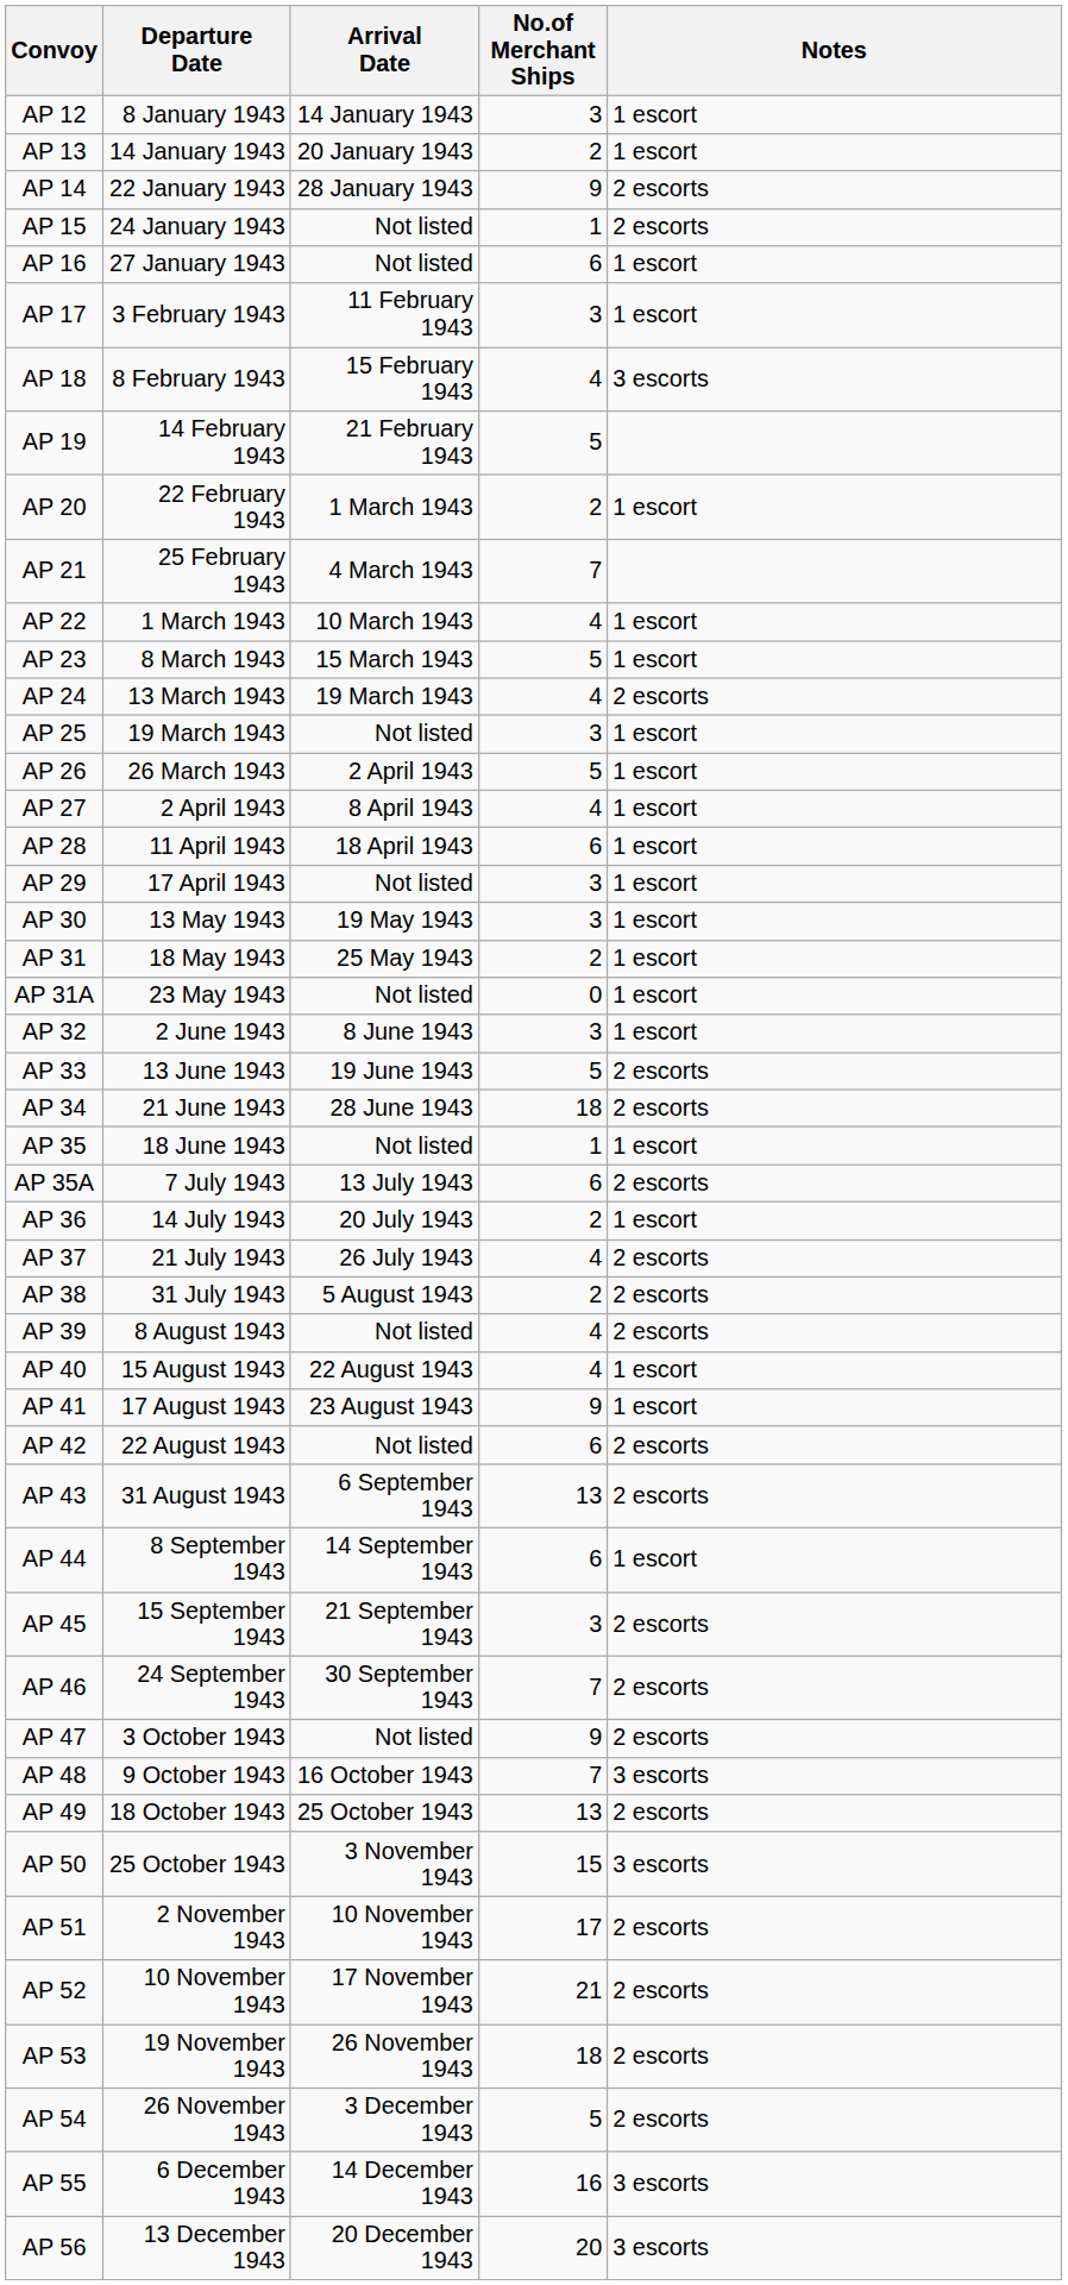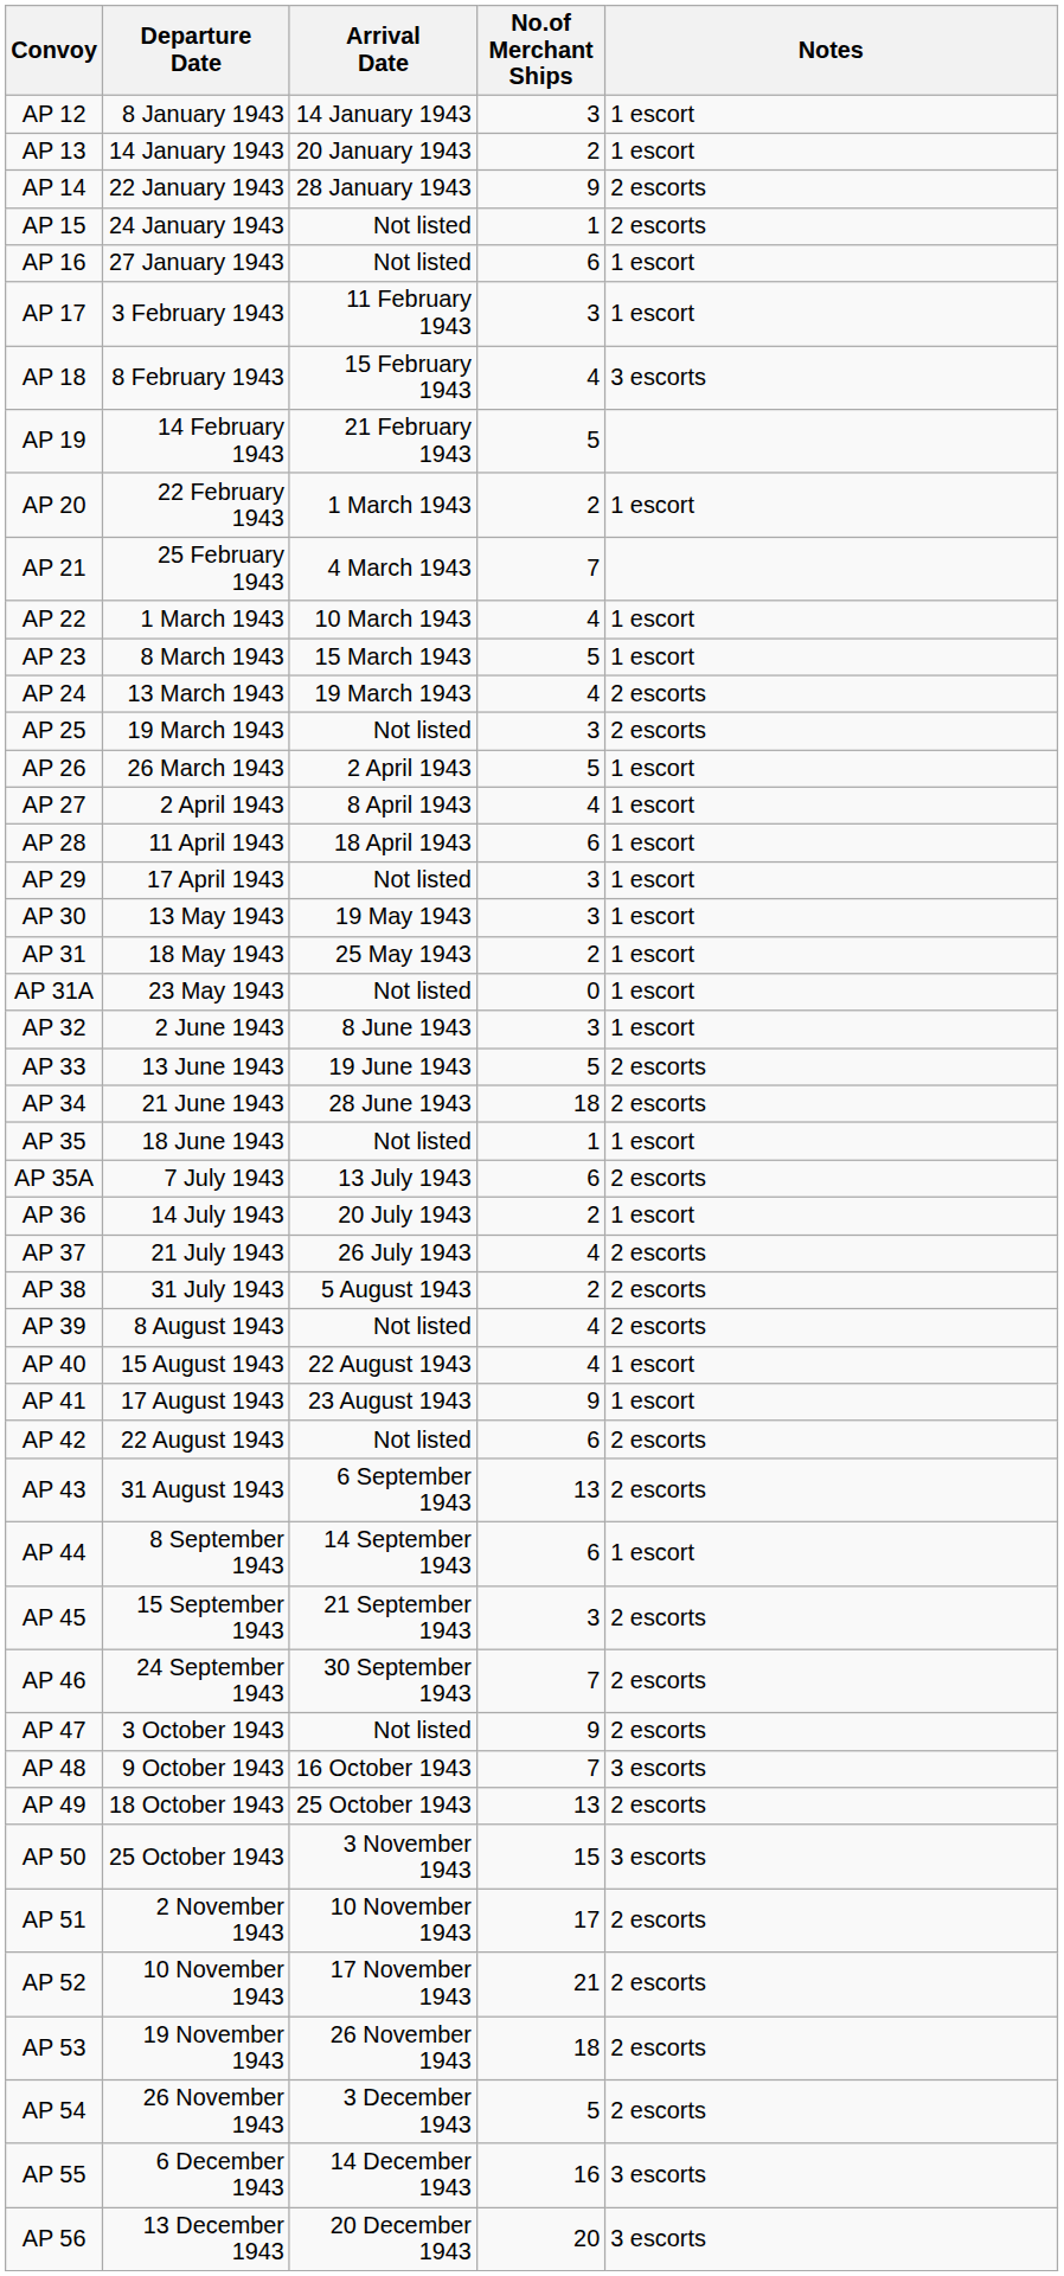AP 25 | Notes: 1 escort -> 2 escorts
